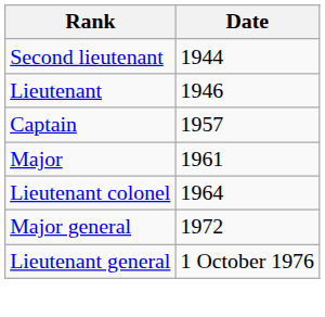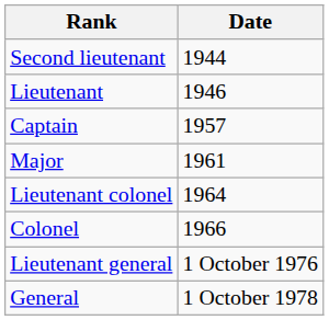+ row: Colonel | 1966
- row: Major general | 1972
+ row: General | 1 October 1978
